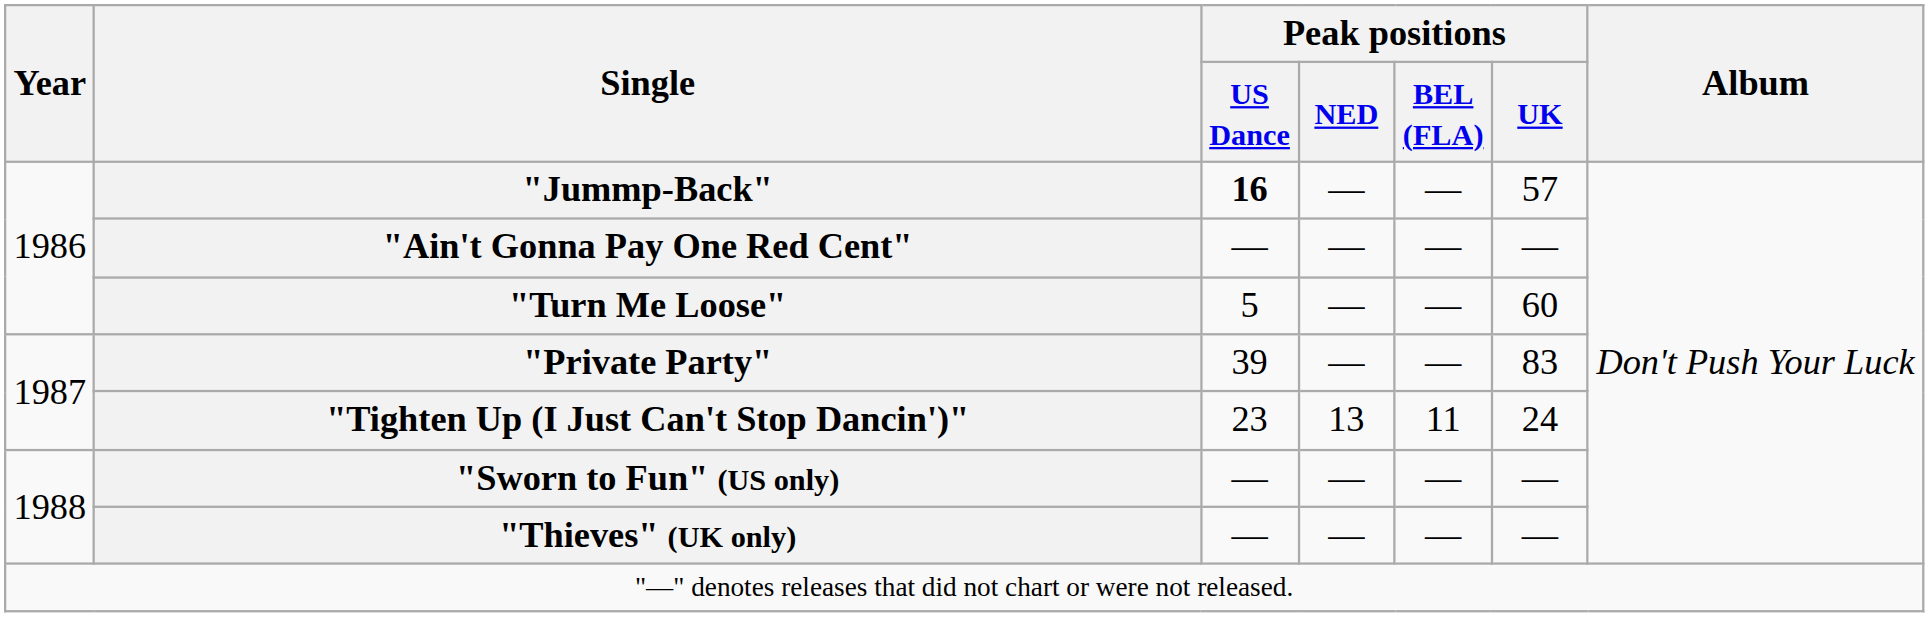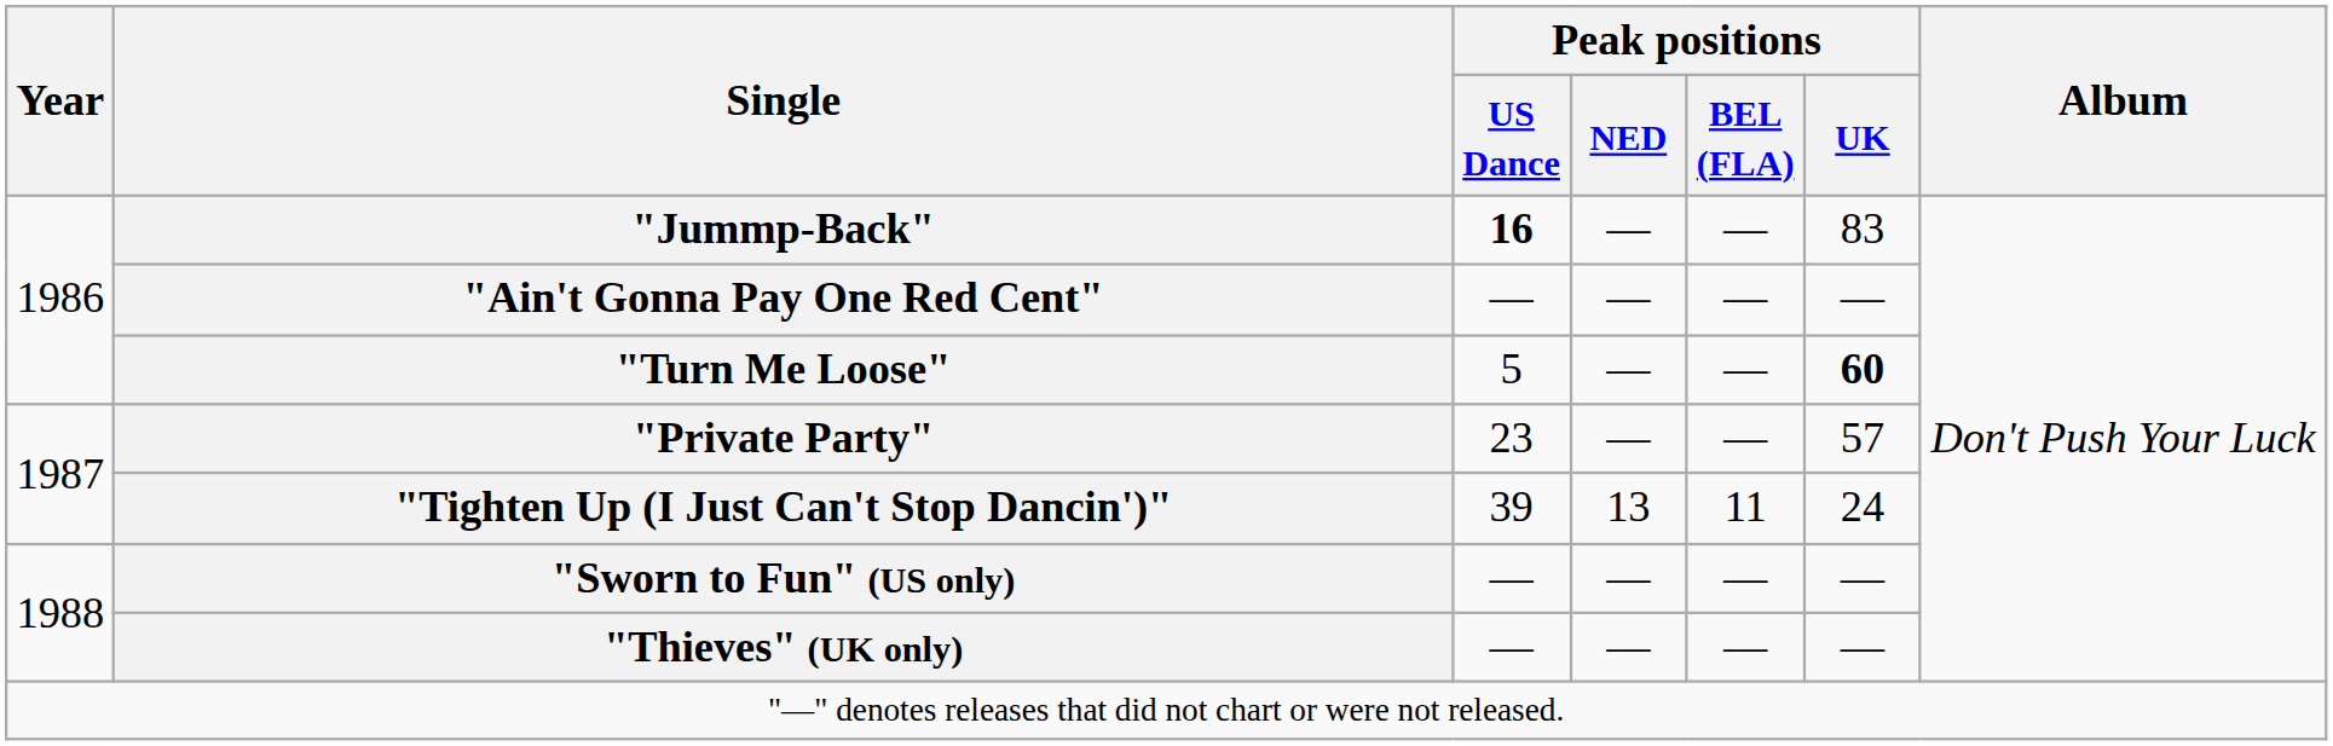"Jummp-Back" | Peak positions / UK: 57 -> 83
"Turn Me Loose" | Peak positions / UK: normal -> bold
"Private Party" | Peak positions / US Dance: 39 -> 23
"Private Party" | Peak positions / UK: 83 -> 57
"Tighten Up (I Just Can't Stop Dancin')" | Peak positions / US Dance: 23 -> 39
